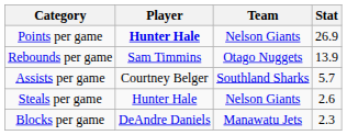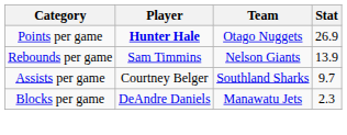Points per game | Team: Nelson Giants -> Otago Nuggets
Rebounds per game | Team: Otago Nuggets -> Nelson Giants
Assists per game | Stat: 5.7 -> 9.7
- row: Steals per game | Hunter Hale | Nelson Giants | 2.6
